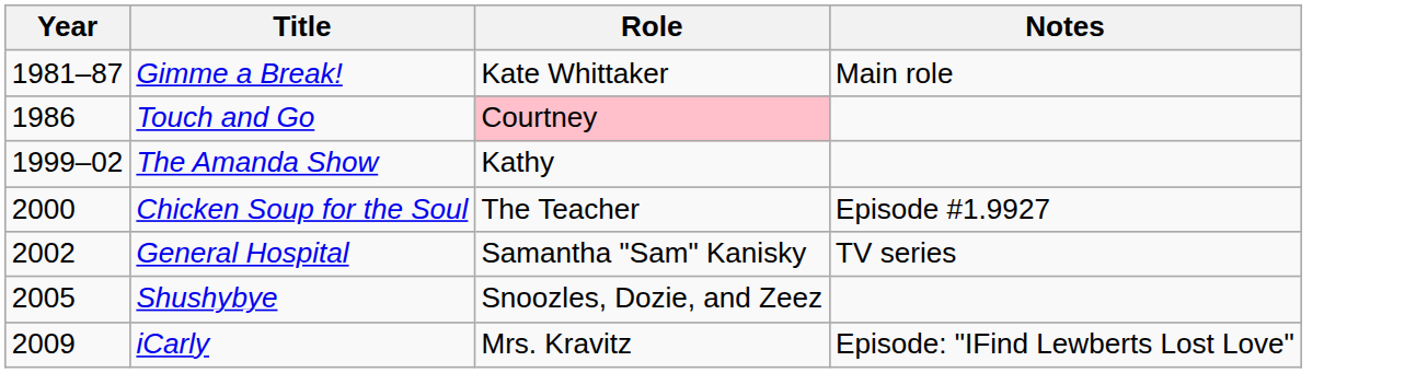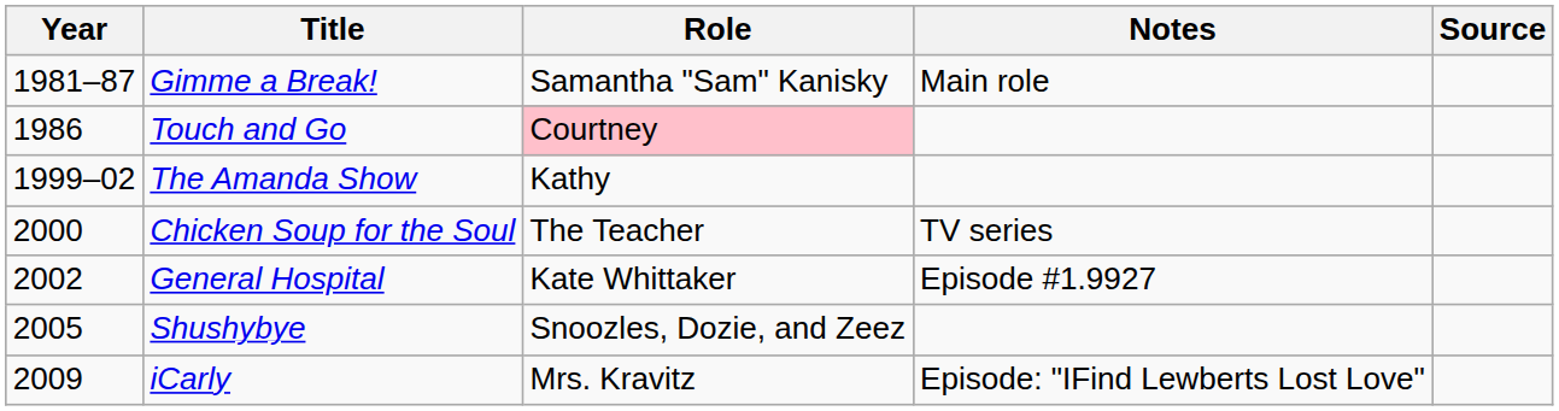+ column: Source
Gimme a Break! | Role: Kate Whittaker -> Samantha "Sam" Kanisky
Chicken Soup for the Soul | Notes: Episode #1.9927 -> TV series
General Hospital | Role: Samantha "Sam" Kanisky -> Kate Whittaker
General Hospital | Notes: TV series -> Episode #1.9927
